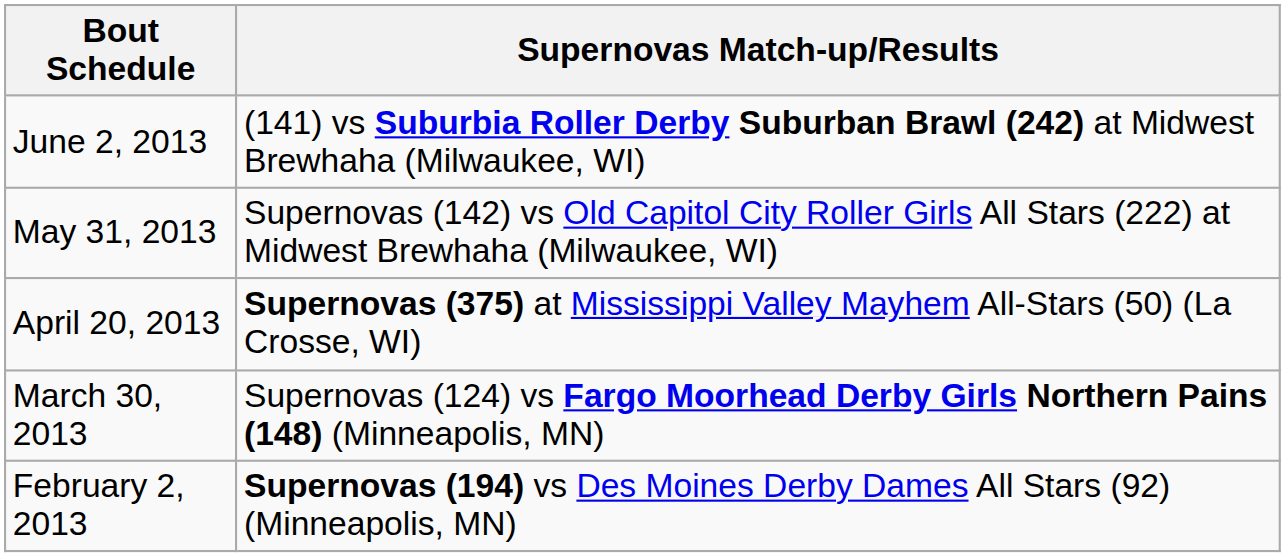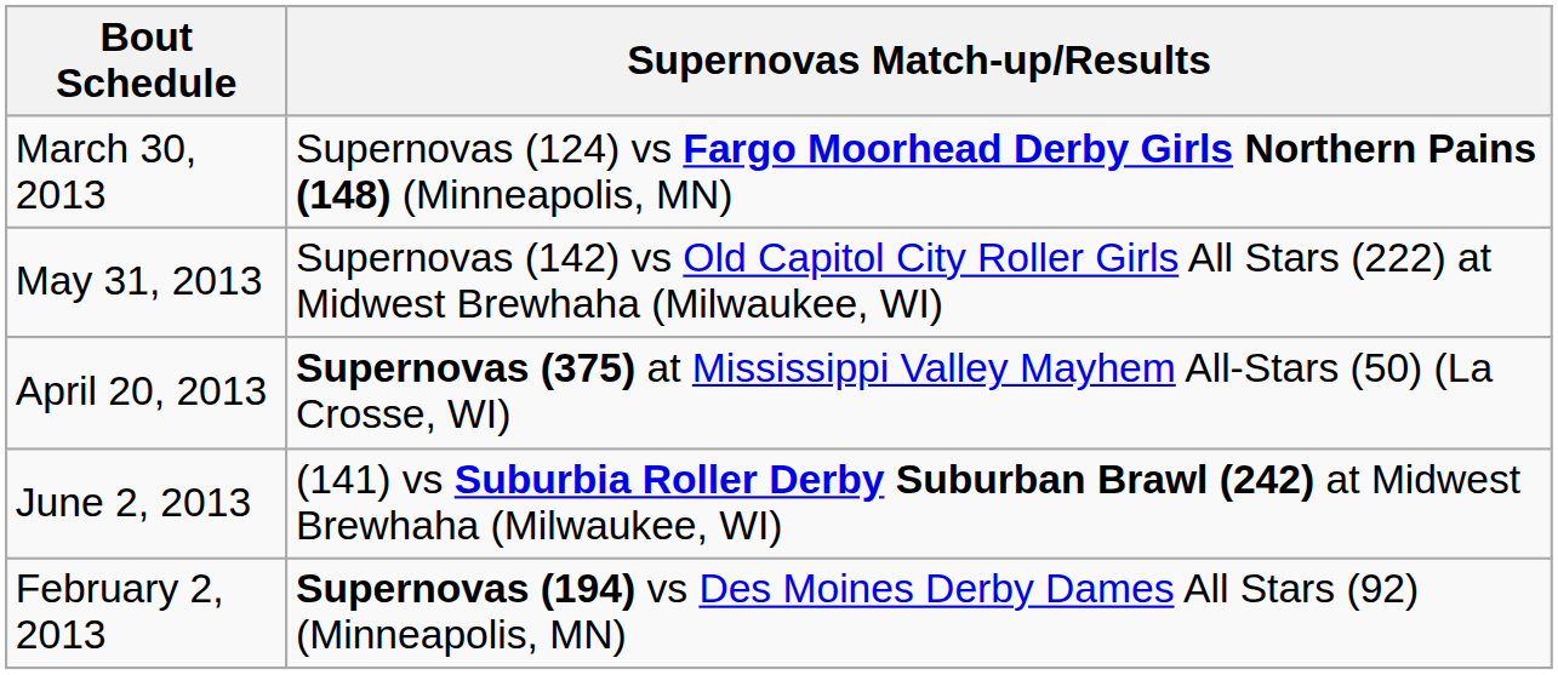rows swapped: June 2, 2013 <-> March 30, 2013
